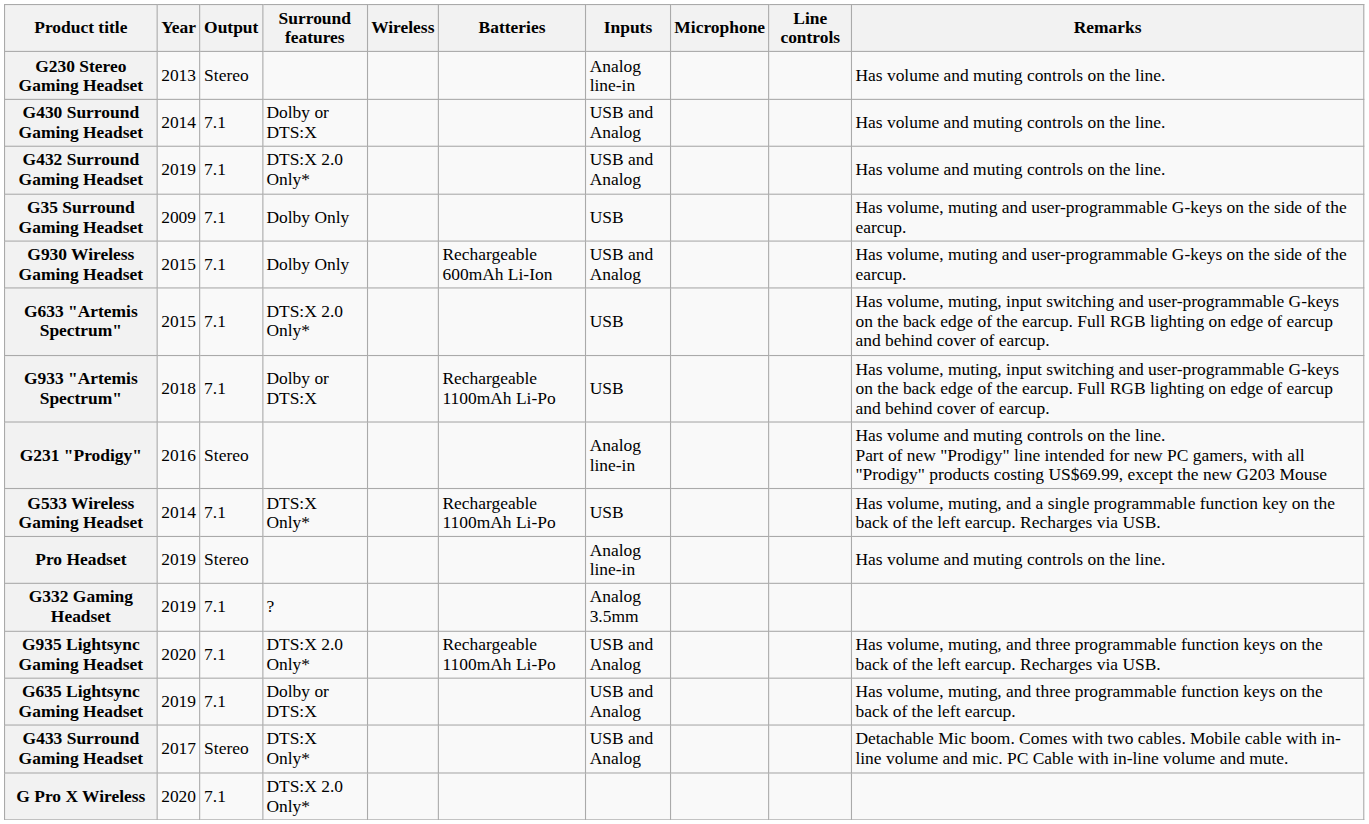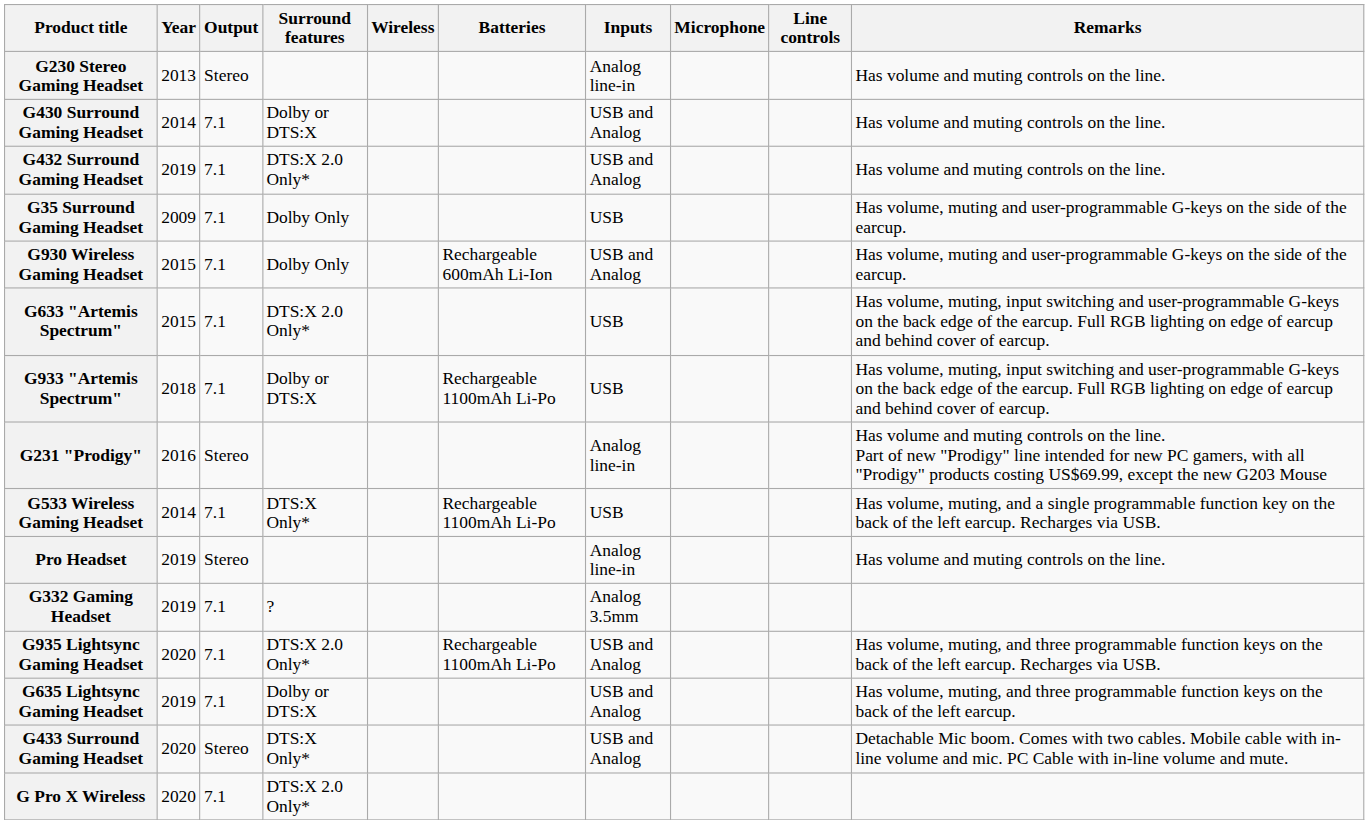G433 Surround Gaming Headset | Year: 2017 -> 2020
